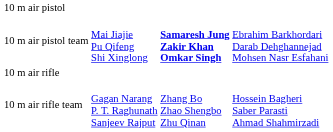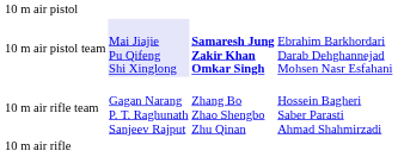10 m air pistol team | column 2: no background -> lavender background
rows swapped: 10 m air rifle <-> 10 m air rifle team
